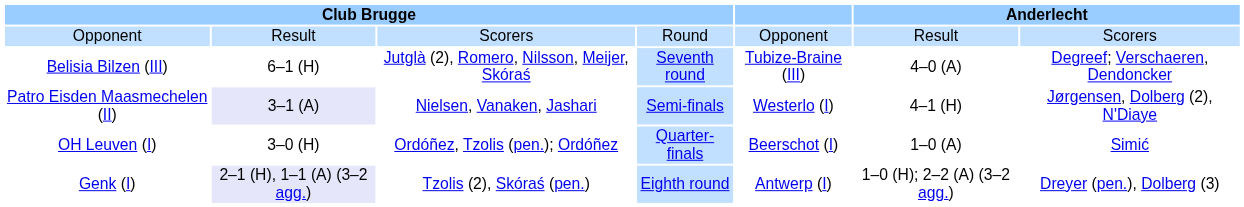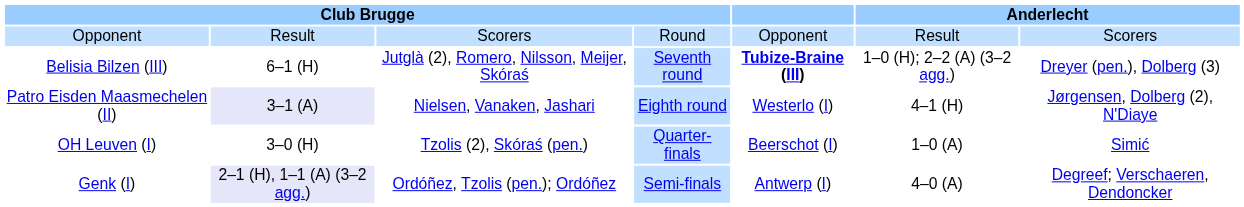Belisia Bilzen (III) | column 5: normal -> bold
Belisia Bilzen (III) | column 6: 4–0 (A) -> 1–0 (H); 2–2 (A) (3–2 agg.)
Belisia Bilzen (III) | column 7: Degreef; Verschaeren, Dendoncker -> Dreyer (pen.), Dolberg (3)
Patro Eisden Maasmechelen (II) | column 4: Semi-finals -> Eighth round
OH Leuven (I) | column 3: Ordóñez, Tzolis (pen.); Ordóñez -> Tzolis (2), Skóraś (pen.)
Genk (I) | column 3: Tzolis (2), Skóraś (pen.) -> Ordóñez, Tzolis (pen.); Ordóñez
Genk (I) | column 4: Eighth round -> Semi-finals
Genk (I) | column 6: 1–0 (H); 2–2 (A) (3–2 agg.) -> 4–0 (A)
Genk (I) | column 7: Dreyer (pen.), Dolberg (3) -> Degreef; Verschaeren, Dendoncker
